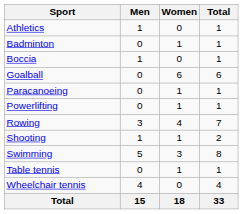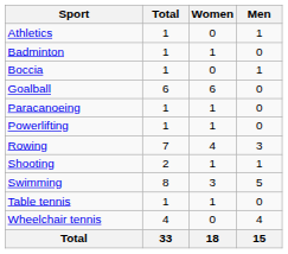columns swapped: Men <-> Total
